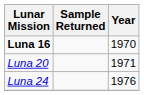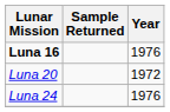Luna 16 | Year: 1970 -> 1976
Luna 20 | Year: 1971 -> 1972
